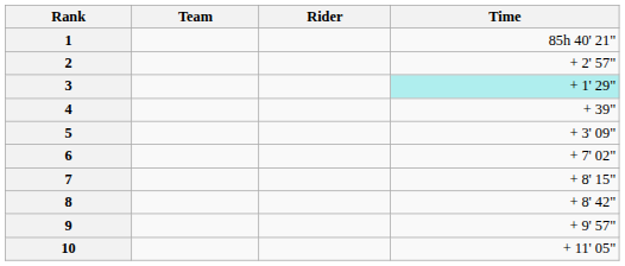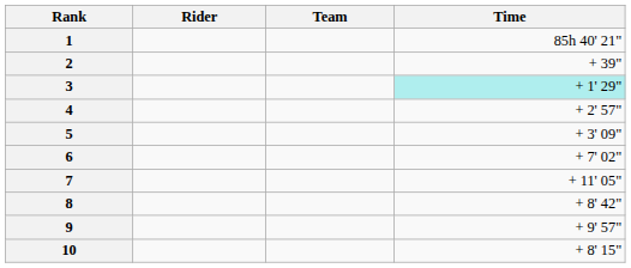columns swapped: Rider <-> Team
2 | Time: + 2' 57" -> + 39"
4 | Time: + 39" -> + 2' 57"
7 | Time: + 8' 15" -> + 11' 05"
10 | Time: + 11' 05" -> + 8' 15"
